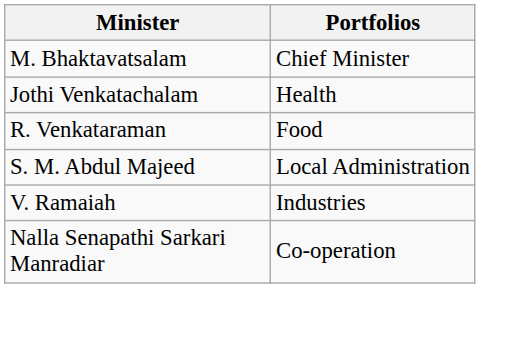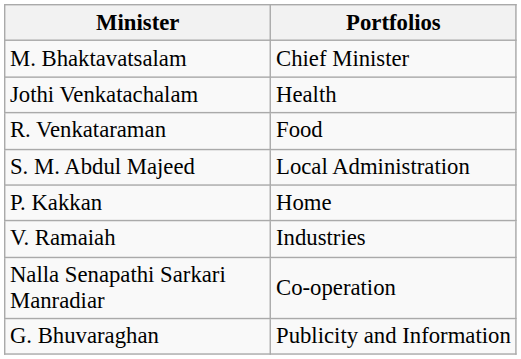+ row: P. Kakkan | Home
+ row: G. Bhuvaraghan | Publicity and Information
